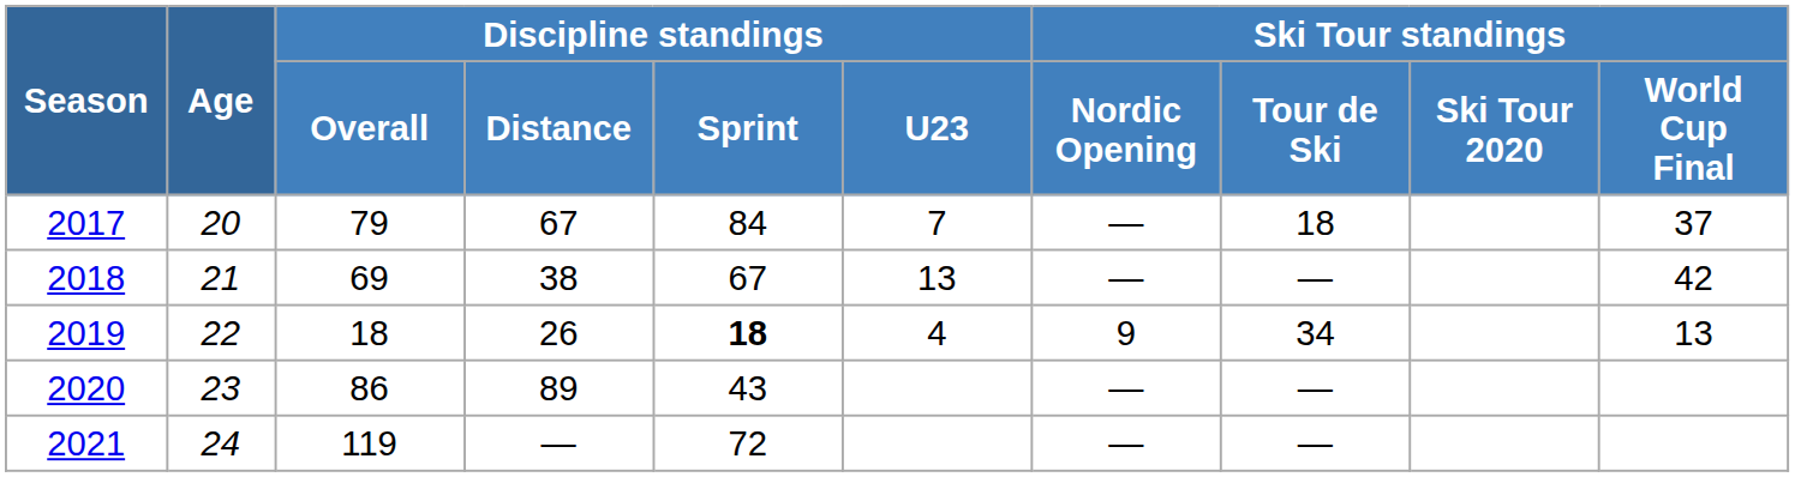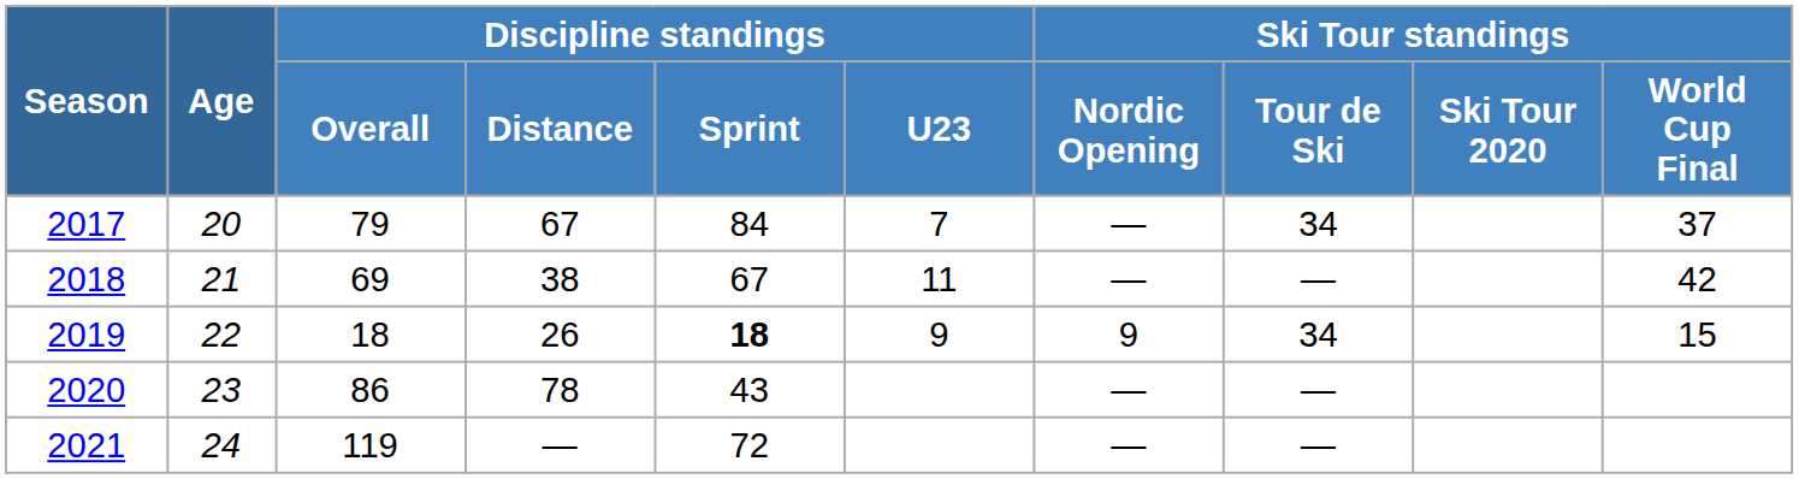2017 | Ski Tour standings / Tour de Ski: 18 -> 34
2018 | Discipline standings / U23: 13 -> 11
2019 | Discipline standings / U23: 4 -> 9
2019 | Ski Tour standings / World Cup Final: 13 -> 15
2020 | Discipline standings / Distance: 89 -> 78
